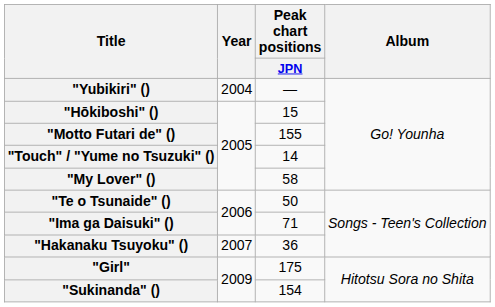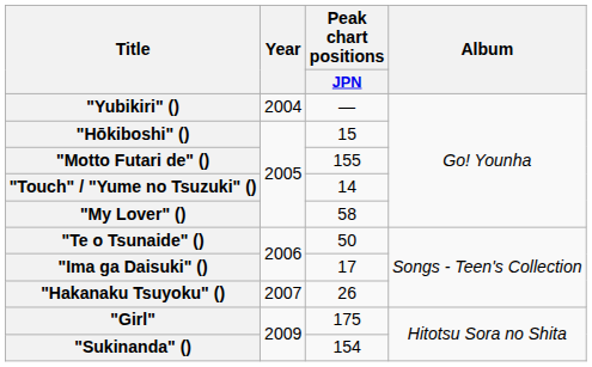"Ima ga Daisuki" () | Peak chart positions / JPN: 71 -> 17
"Hakanaku Tsuyoku" () | Peak chart positions / JPN: 36 -> 26
